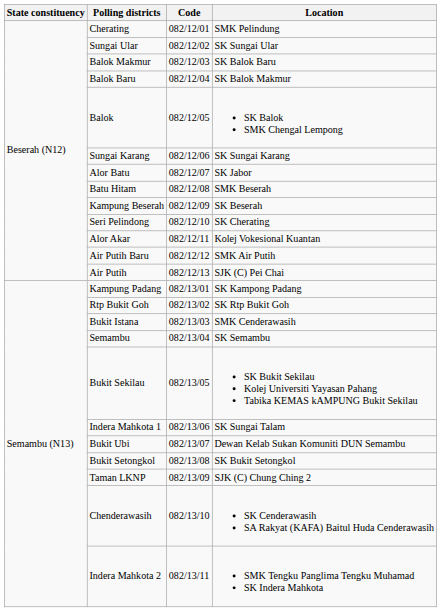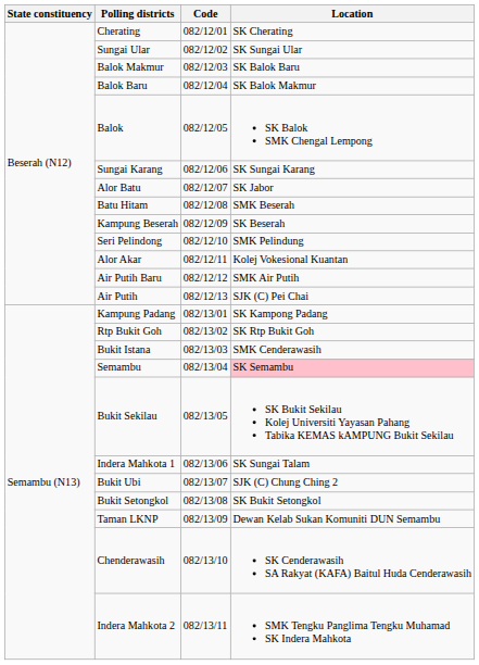Cherating | Location: SMK Pelindung -> SK Cherating
Seri Pelindong | Location: SK Cherating -> SMK Pelindung
Semambu | Location: no background -> pink background
Bukit Ubi | Location: Dewan Kelab Sukan Komuniti DUN Semambu -> SJK (C) Chung Ching 2
Taman LKNP | Location: SJK (C) Chung Ching 2 -> Dewan Kelab Sukan Komuniti DUN Semambu
